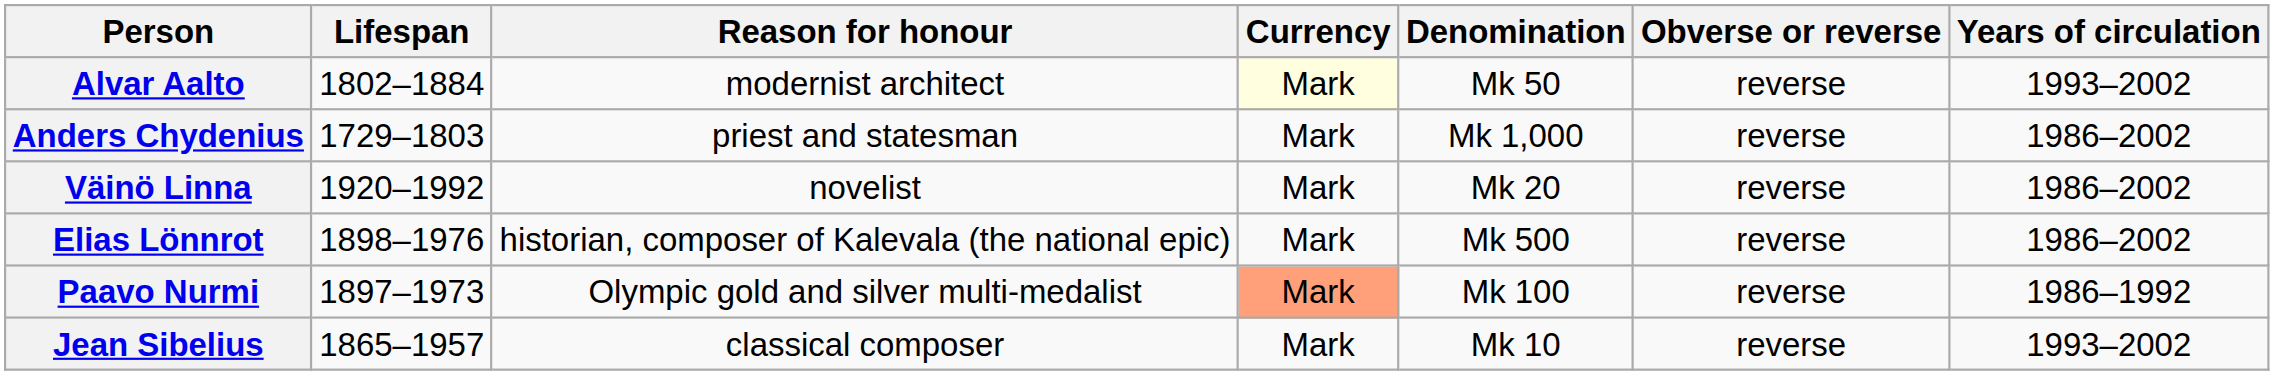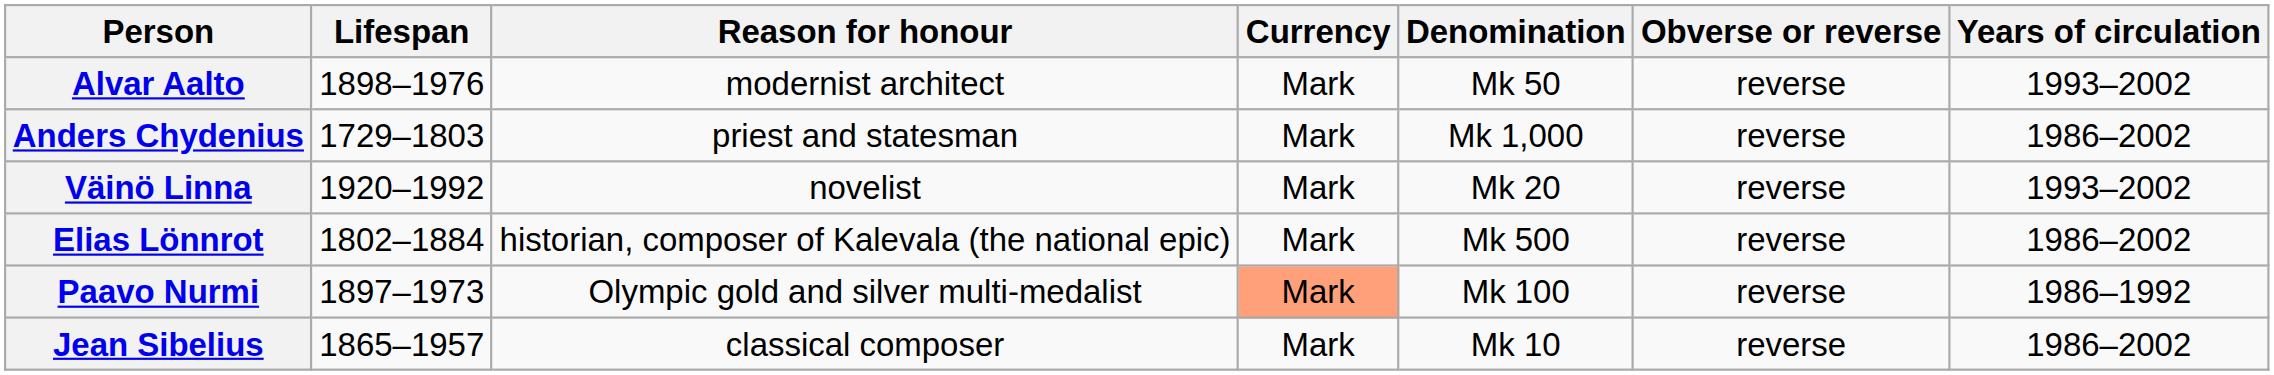Alvar Aalto | Lifespan: 1802–1884 -> 1898–1976
Alvar Aalto | Currency: lightyellow background -> no background
Väinö Linna | Years of circulation: 1986–2002 -> 1993–2002
Elias Lönnrot | Lifespan: 1898–1976 -> 1802–1884
Jean Sibelius | Years of circulation: 1993–2002 -> 1986–2002
